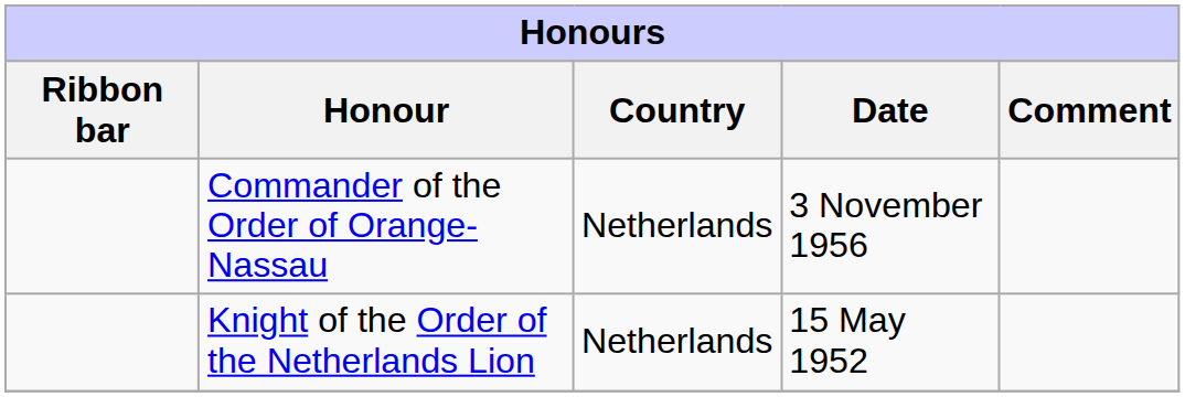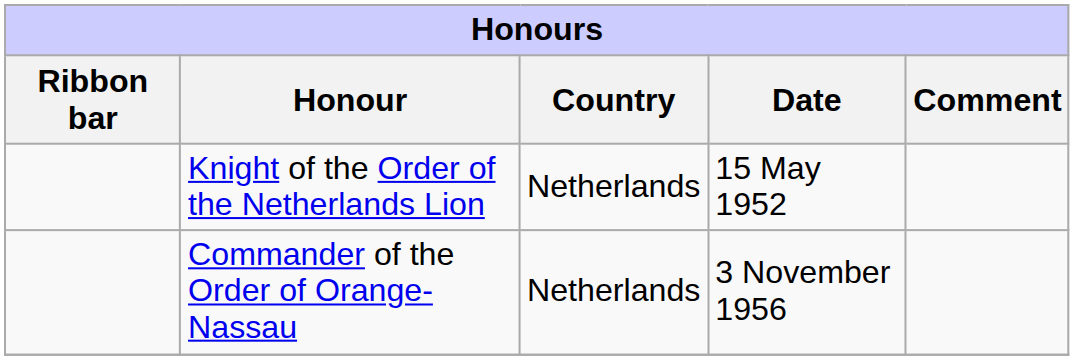rows swapped: Knight of the Order of the Netherlands Lion <-> Commander of the Order of Orange-Nassau
